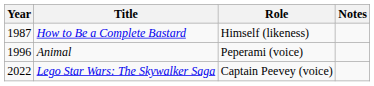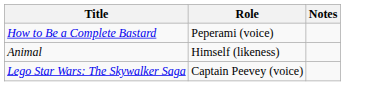- column: Year | 1987 | 1996 | 2022
How to Be a Complete Bastard | Role: Himself (likeness) -> Peperami (voice)
Animal | Role: Peperami (voice) -> Himself (likeness)
